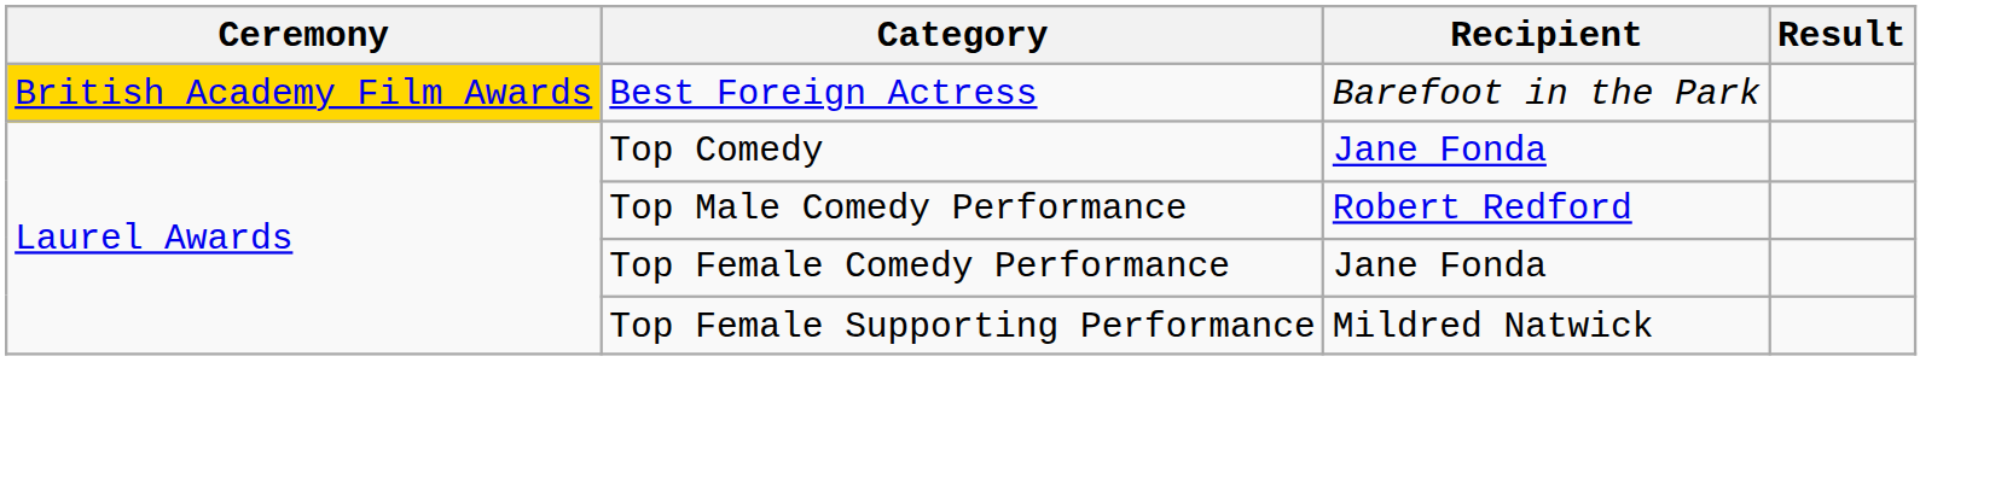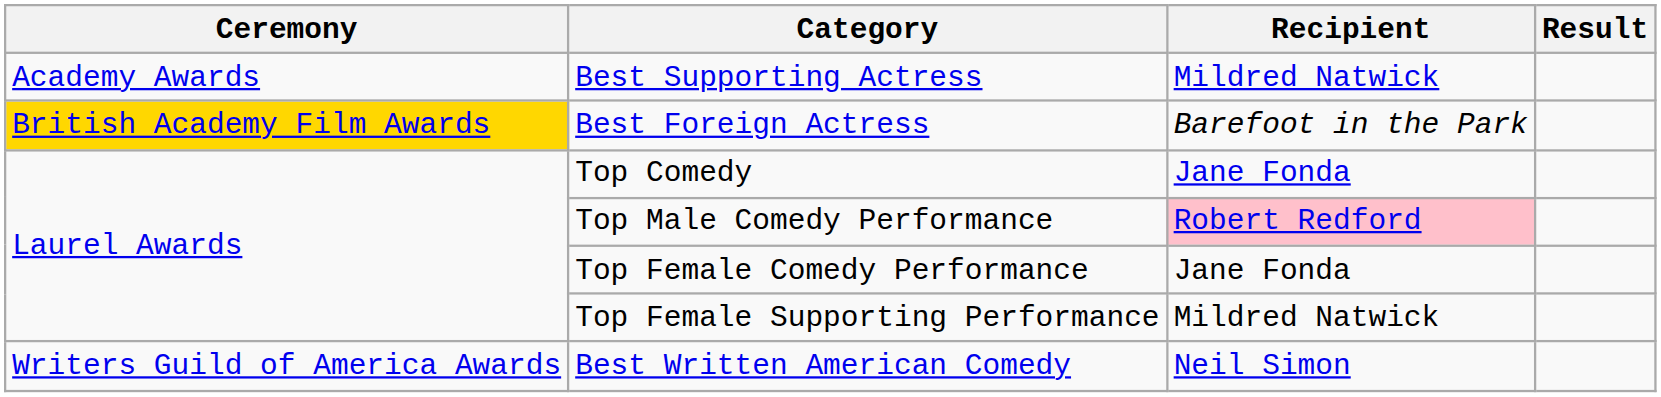+ row: Academy Awards | Best Supporting Actress | Mildred Natwick
Top Male Comedy Performance | Recipient: no background -> pink background
+ row: Writers Guild of America Awards | Best Written American Comedy | Neil Simon
